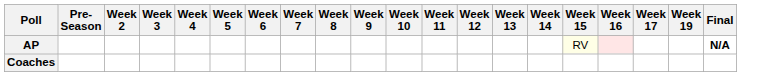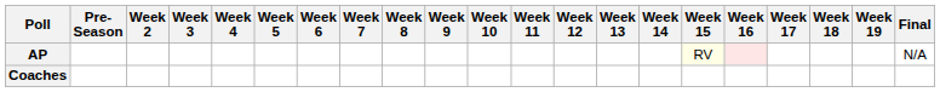+ column: Week 18
AP | Final: bold -> normal
